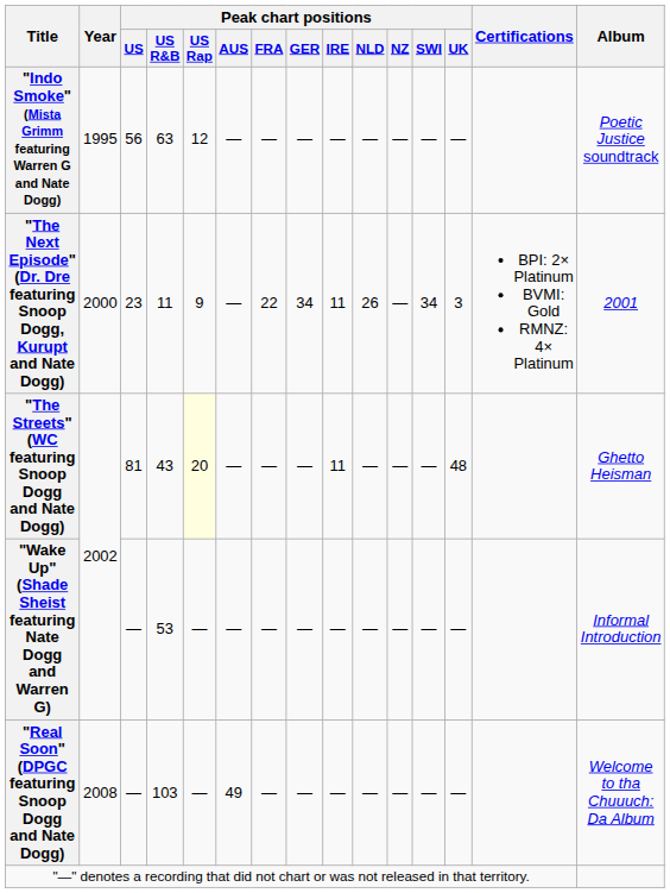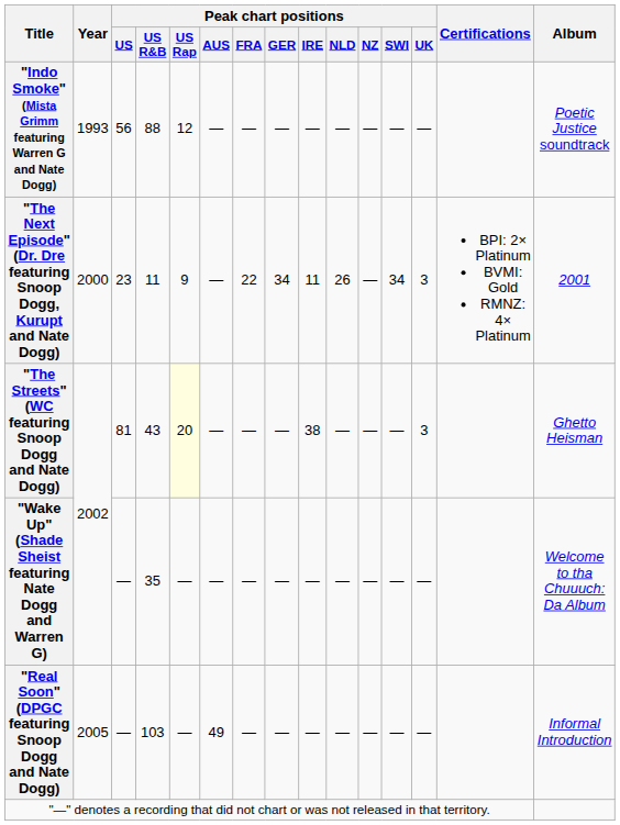"Indo Smoke" (Mista Grimm featuring Warren G and Nate Dogg) | Year: 1995 -> 1993
"Indo Smoke" (Mista Grimm featuring Warren G and Nate Dogg) | Peak chart positions / US R&B: 63 -> 88
"The Streets" (WC featuring Snoop Dogg and Nate Dogg) | Peak chart positions / IRE: 11 -> 38
"The Streets" (WC featuring Snoop Dogg and Nate Dogg) | Peak chart positions / UK: 48 -> 3
"Wake Up" (Shade Sheist featuring Nate Dogg and Warren G) | Peak chart positions / US R&B: 53 -> 35
"Wake Up" (Shade Sheist featuring Nate Dogg and Warren G) | Album: Informal Introduction -> Welcome to tha Chuuuch: Da Album
"Real Soon" (DPGC featuring Snoop Dogg and Nate Dogg) | Year: 2008 -> 2005
"Real Soon" (DPGC featuring Snoop Dogg and Nate Dogg) | Album: Welcome to tha Chuuuch: Da Album -> Informal Introduction
